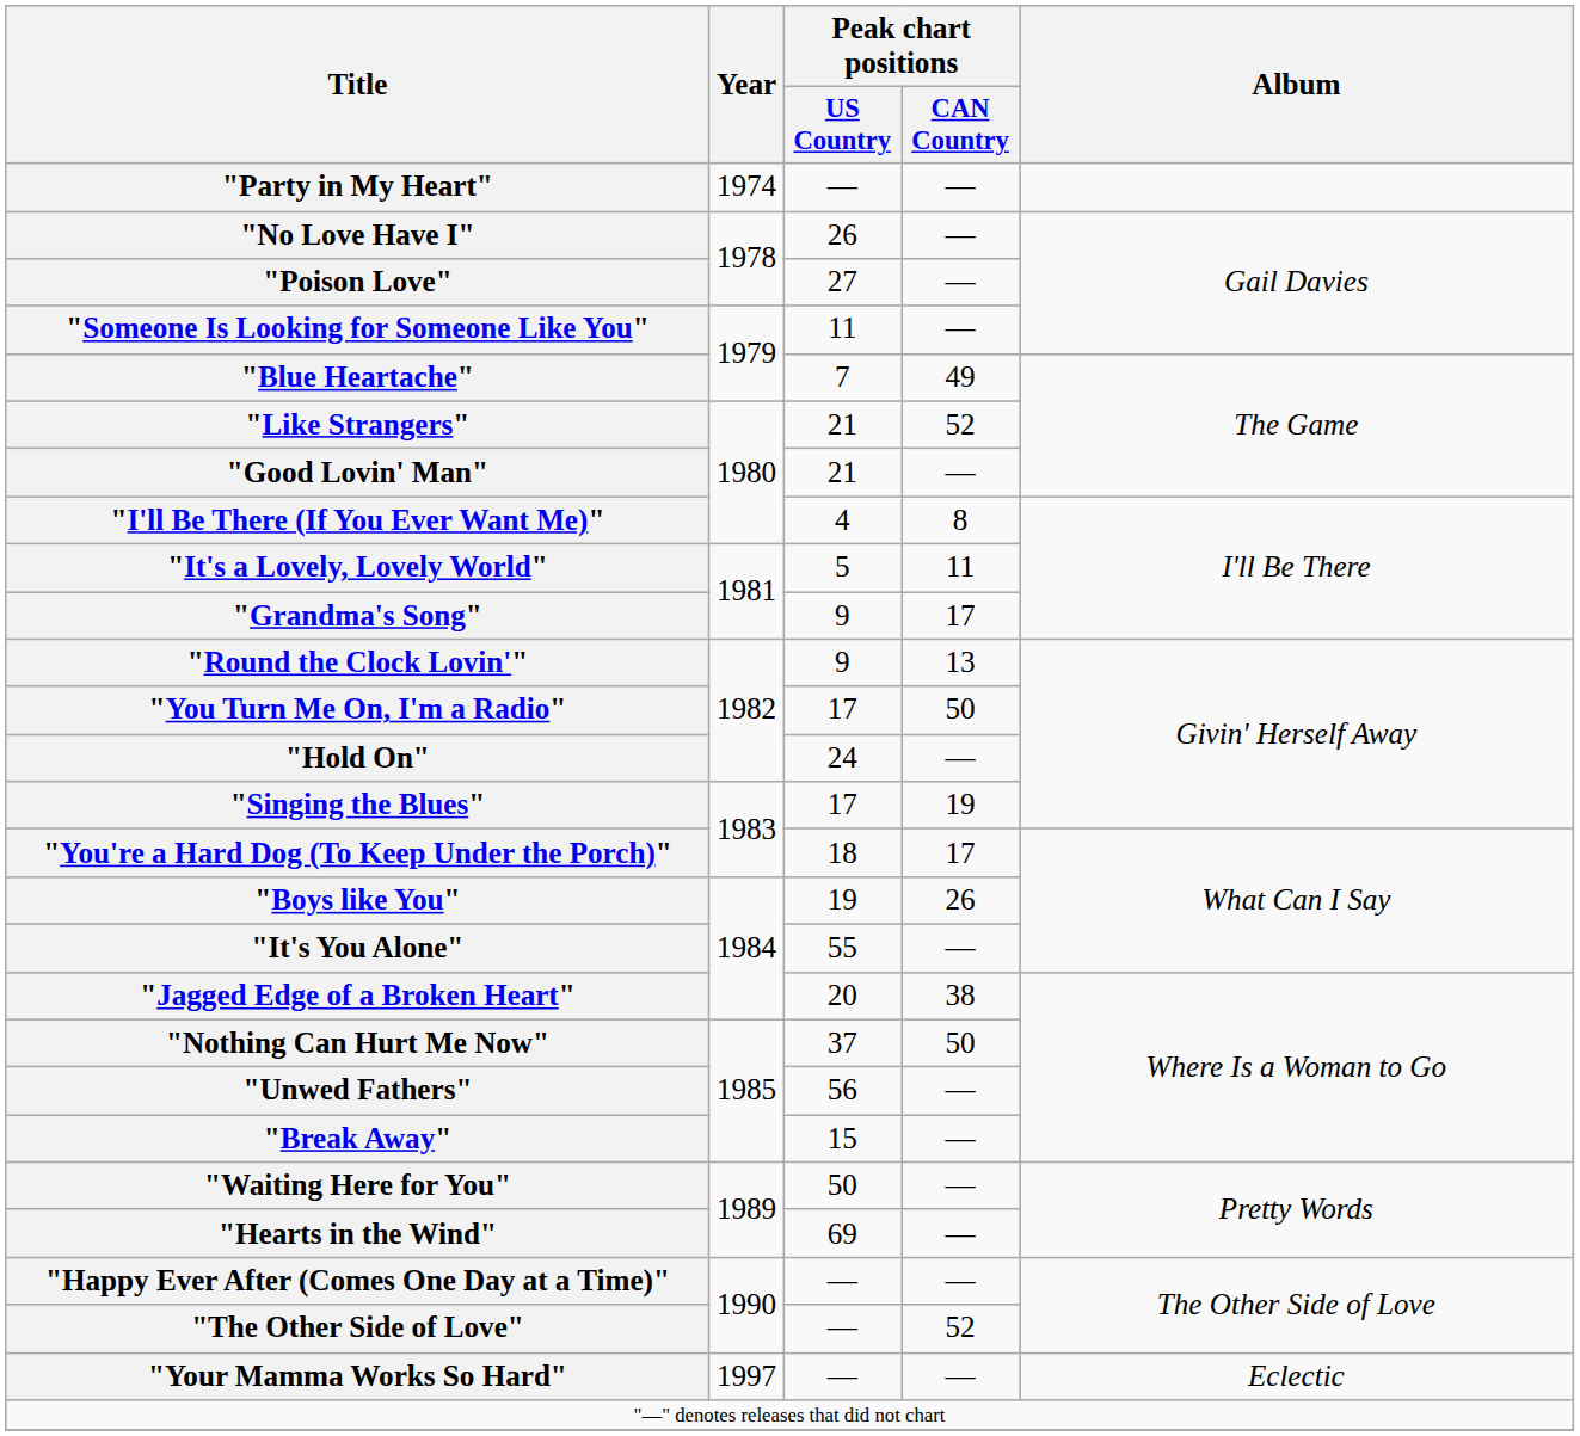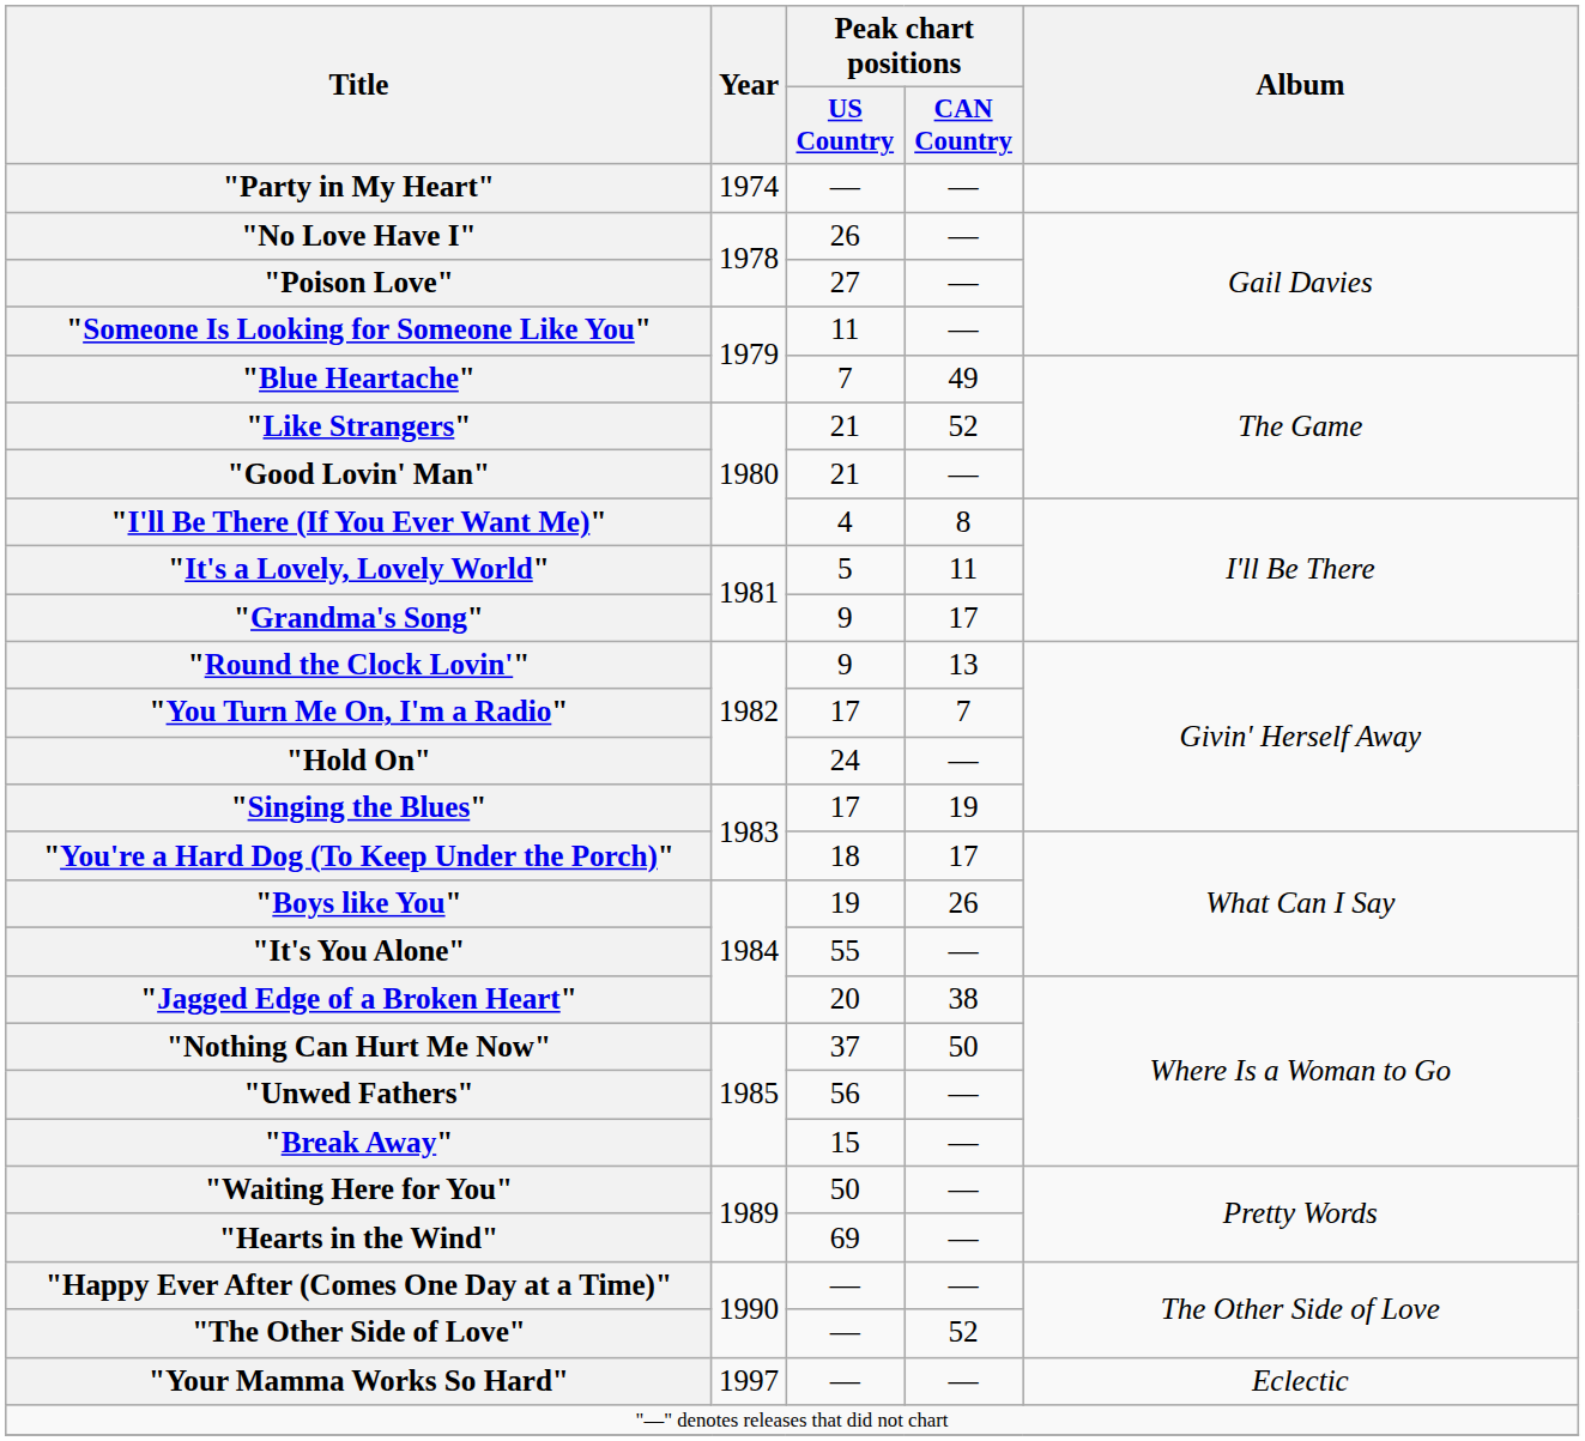"You Turn Me On, I'm a Radio" | Peak chart positions / CAN Country: 50 -> 7
